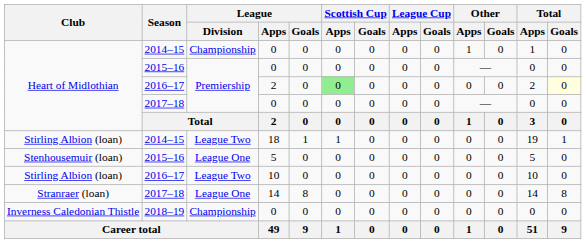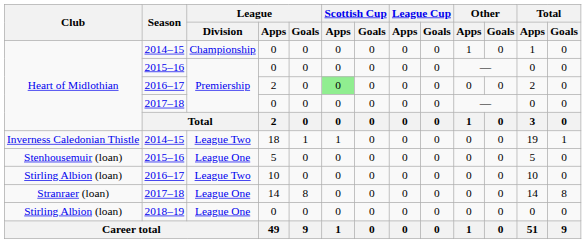2016–17 / 2 | Total / Goals: lightyellow background -> no background
18 | Club: Stirling Albion (loan) -> Inverness Caledonian Thistle
2018–19 / 0 | Club: Inverness Caledonian Thistle -> Stirling Albion (loan)
2018–19 / 0 | League / Division: Championship -> League One
